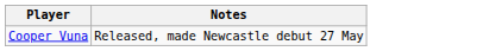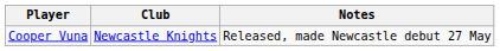+ column: Club | Newcastle Knights
